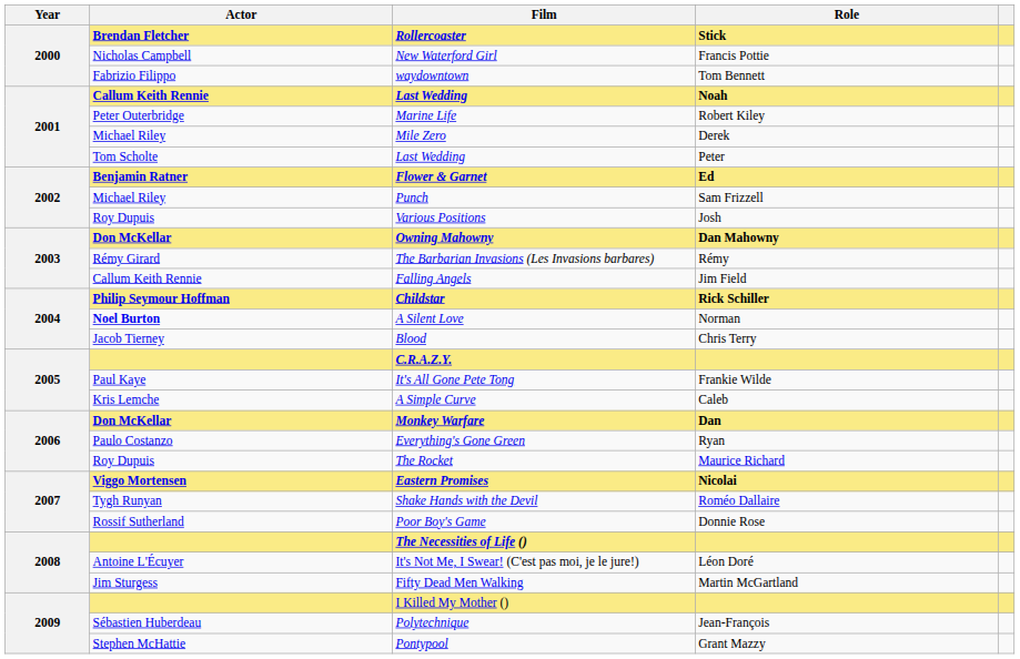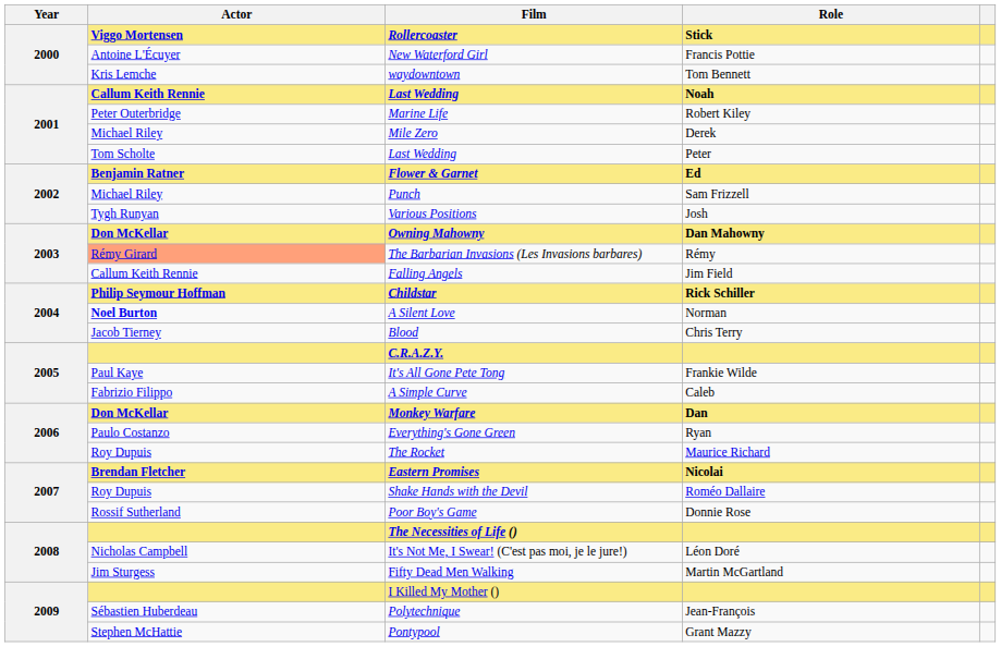Rollercoaster | Actor: Brendan Fletcher -> Viggo Mortensen
New Waterford Girl | Actor: Nicholas Campbell -> Antoine L'Écuyer
waydowntown | Actor: Fabrizio Filippo -> Kris Lemche
Various Positions | Actor: Roy Dupuis -> Tygh Runyan
The Barbarian Invasions (Les Invasions barbares) | Actor: no background -> lightsalmon background
A Simple Curve | Actor: Kris Lemche -> Fabrizio Filippo
Eastern Promises | Actor: Viggo Mortensen -> Brendan Fletcher
Shake Hands with the Devil | Actor: Tygh Runyan -> Roy Dupuis
It's Not Me, I Swear! (C'est pas moi, je le jure!) | Actor: Antoine L'Écuyer -> Nicholas Campbell
